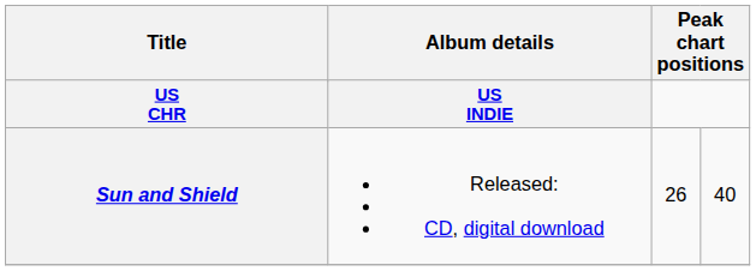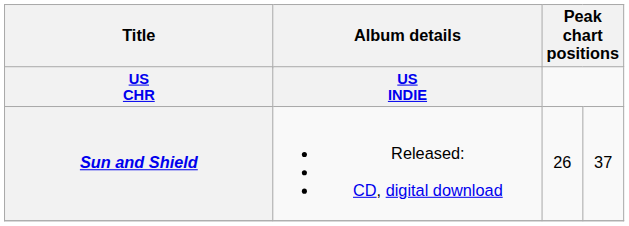Sun and Shield | column 4: 40 -> 37
